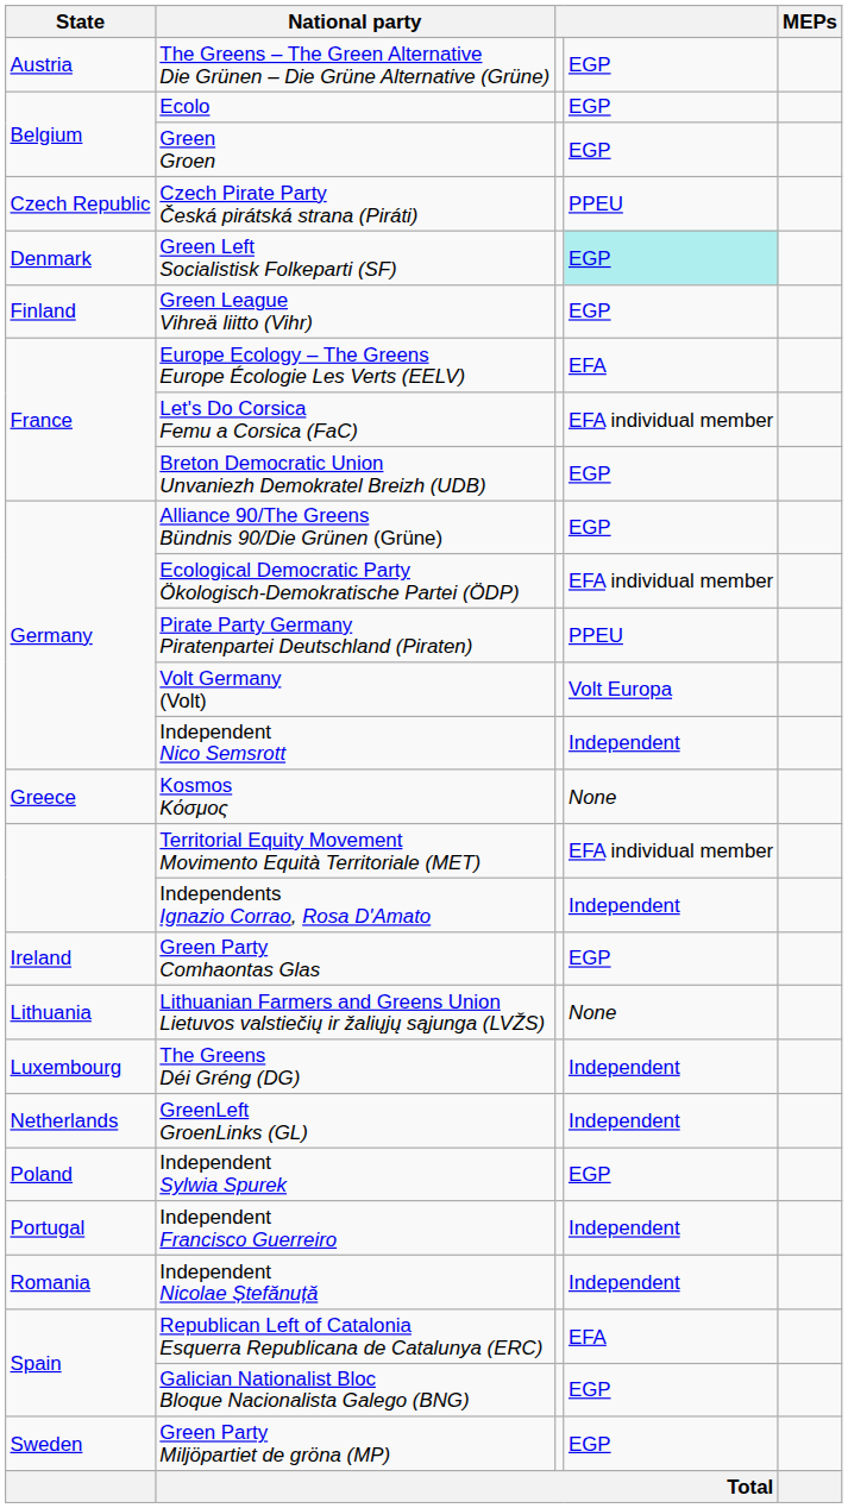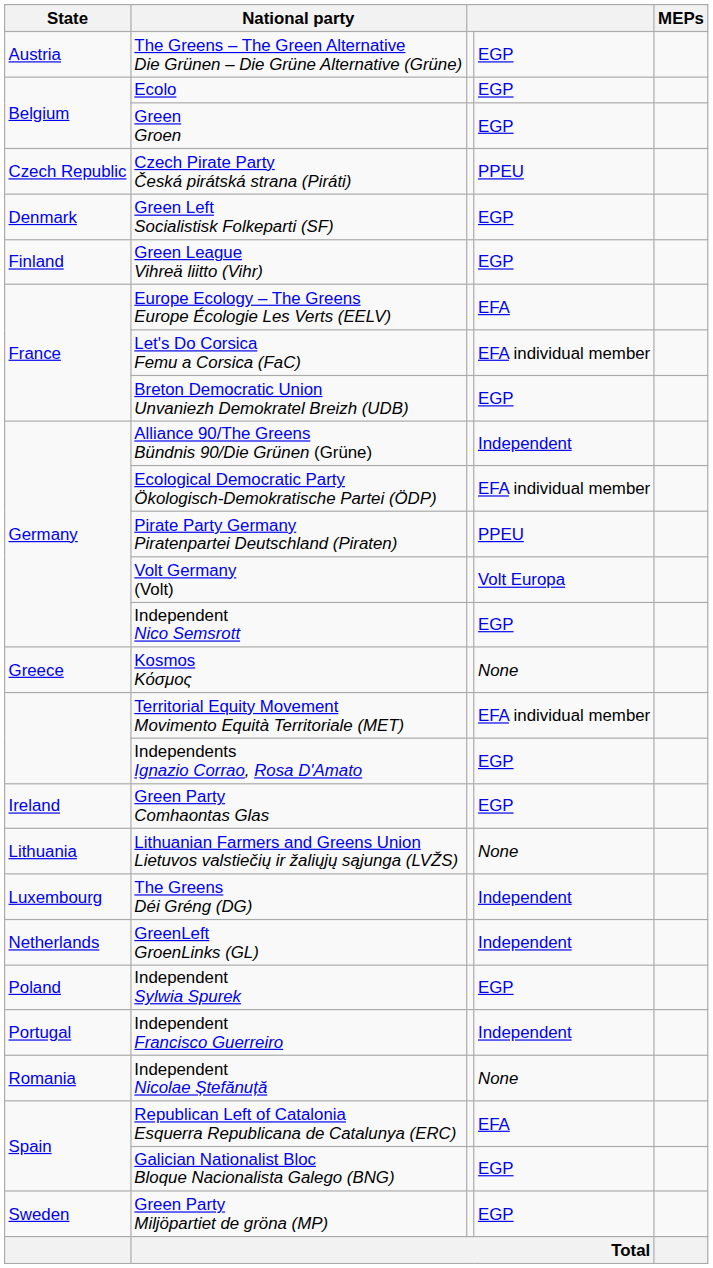Green Left Socialistisk Folkeparti (SF) | column 4: paleturquoise background -> no background
Alliance 90/The Greens Bündnis 90/Die Grünen (Grüne) | column 4: EGP -> Independent
Independent Nico Semsrott | column 4: Independent -> EGP
Independents Ignazio Corrao, Rosa D'Amato | column 4: Independent -> EGP
Independent Nicolae Ștefănuță | column 4: Independent -> None
